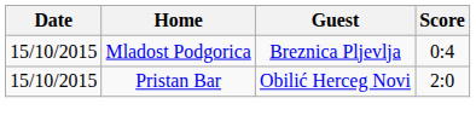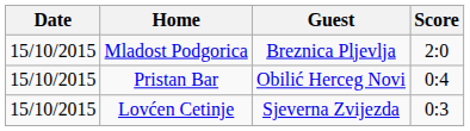Mladost Podgorica | Score: 0:4 -> 2:0
Pristan Bar | Score: 2:0 -> 0:4
+ row: 15/10/2015 | Lovćen Cetinje | Sjeverna Zvijezda | 0:3
